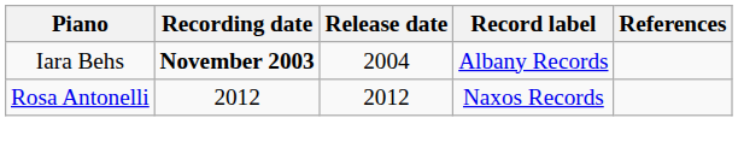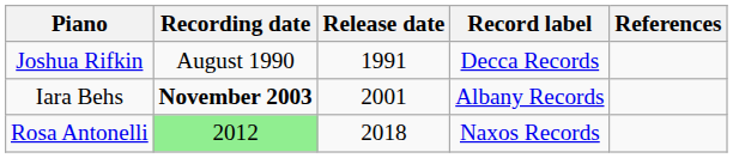+ row: Joshua Rifkin | August 1990 | 1991 | Decca Records
Iara Behs | Release date: 2004 -> 2001
Rosa Antonelli | Recording date: no background -> lightgreen background
Rosa Antonelli | Release date: 2012 -> 2018
